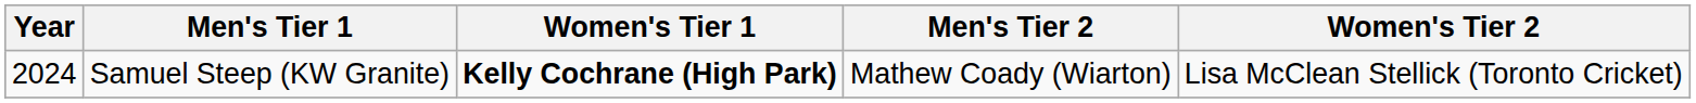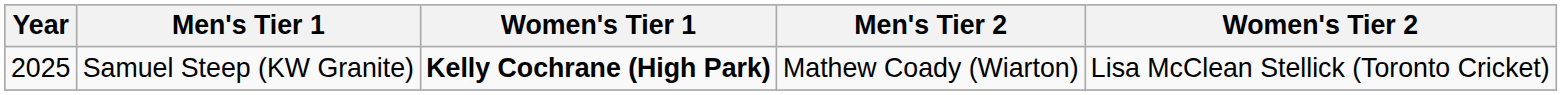Samuel Steep (KW Granite) | Year: 2024 -> 2025
